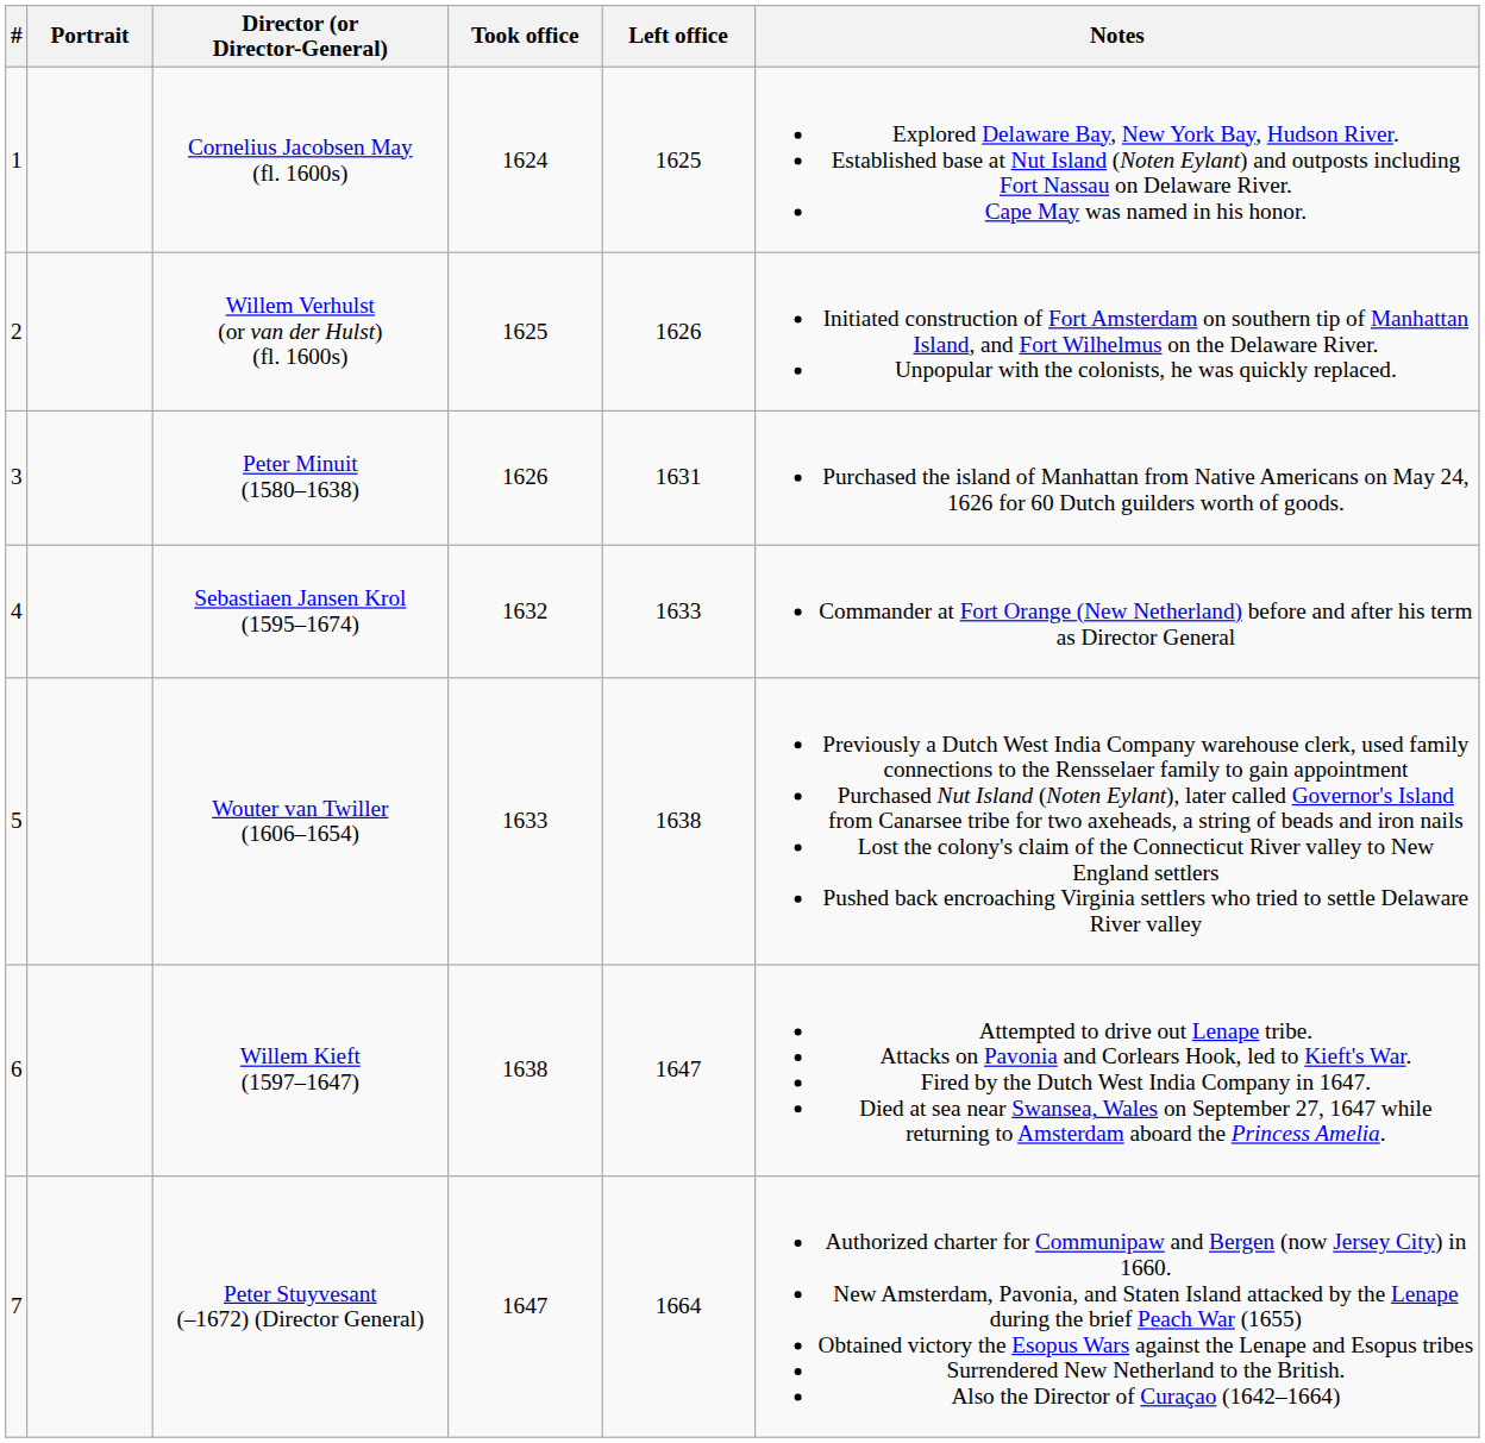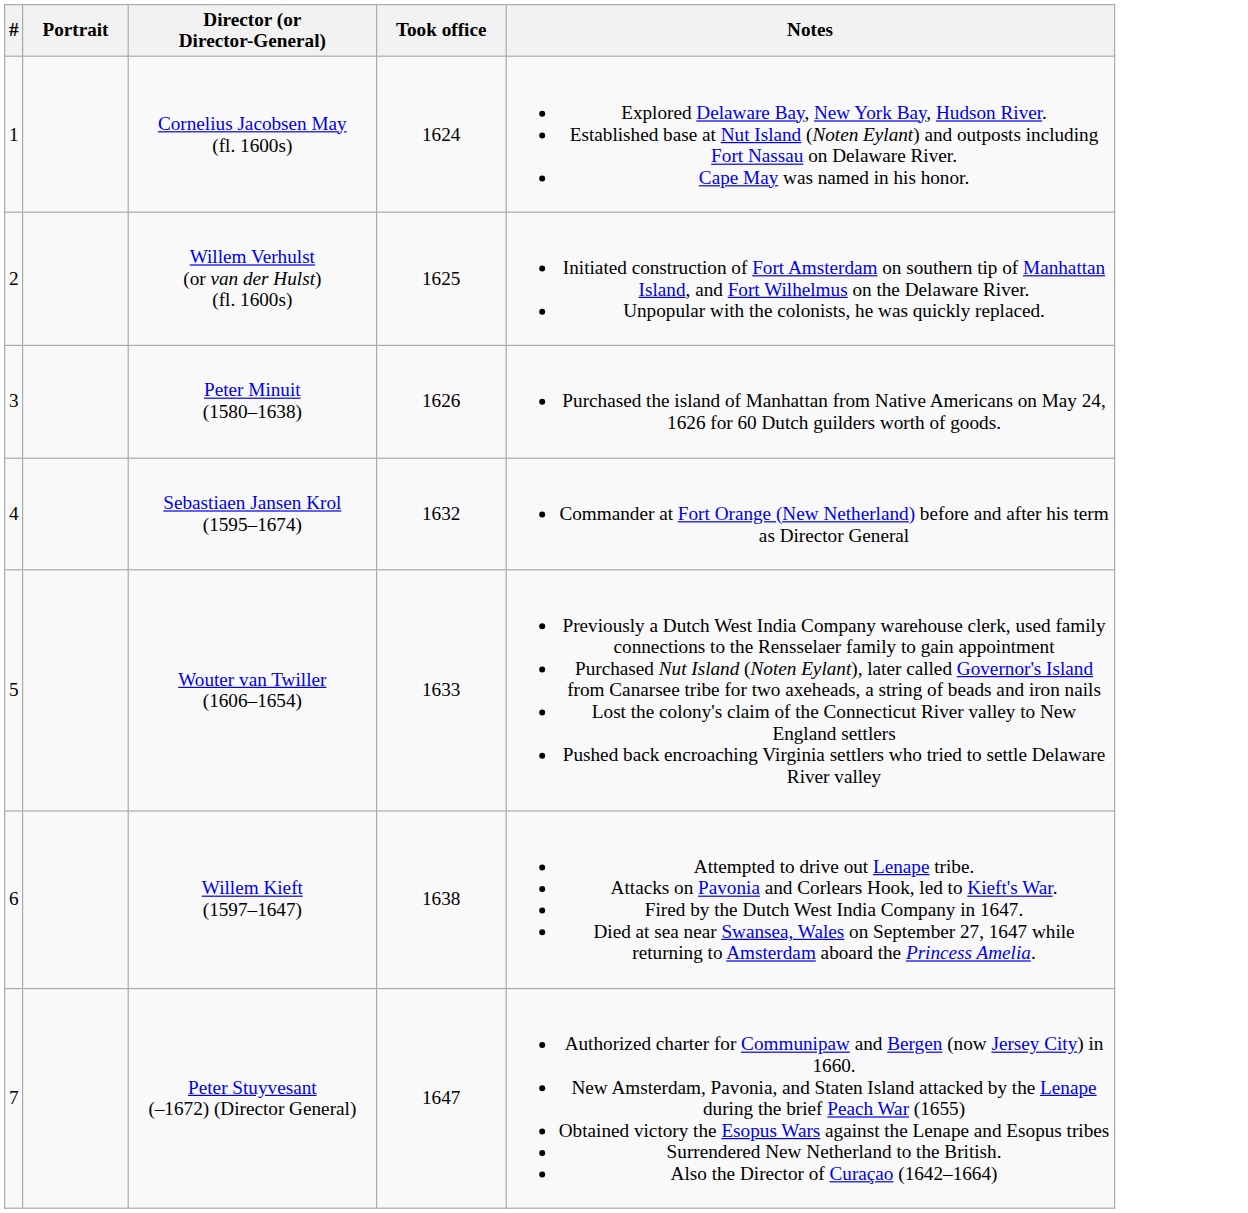- column: Left office | 1625 | 1626 | 1631 | 1633 | 1638 | 1647 | 1664
